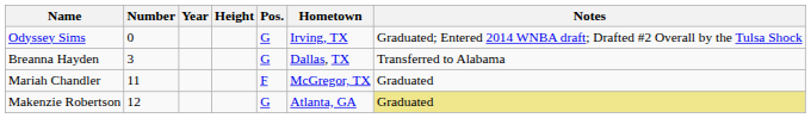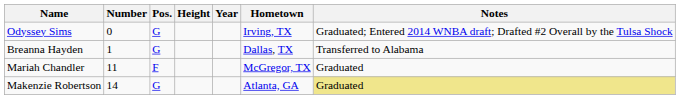columns swapped: Pos. <-> Year
Breanna Hayden | Number: 3 -> 1
Makenzie Robertson | Number: 12 -> 14
